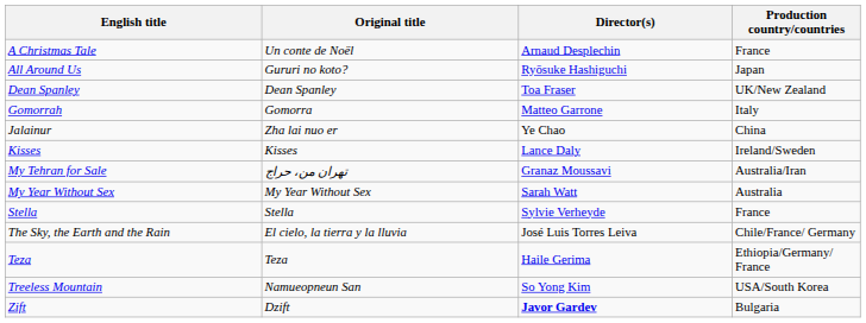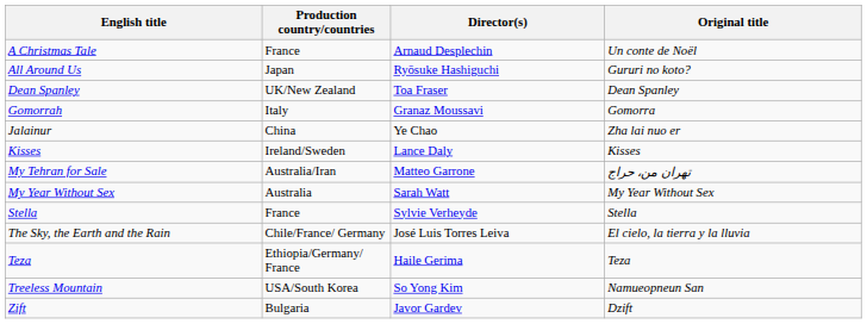columns swapped: Original title <-> Production country/countries
Gomorrah | Director(s): Matteo Garrone -> Granaz Moussavi
My Tehran for Sale | Director(s): Granaz Moussavi -> Matteo Garrone
Zift | Director(s): bold -> normal
